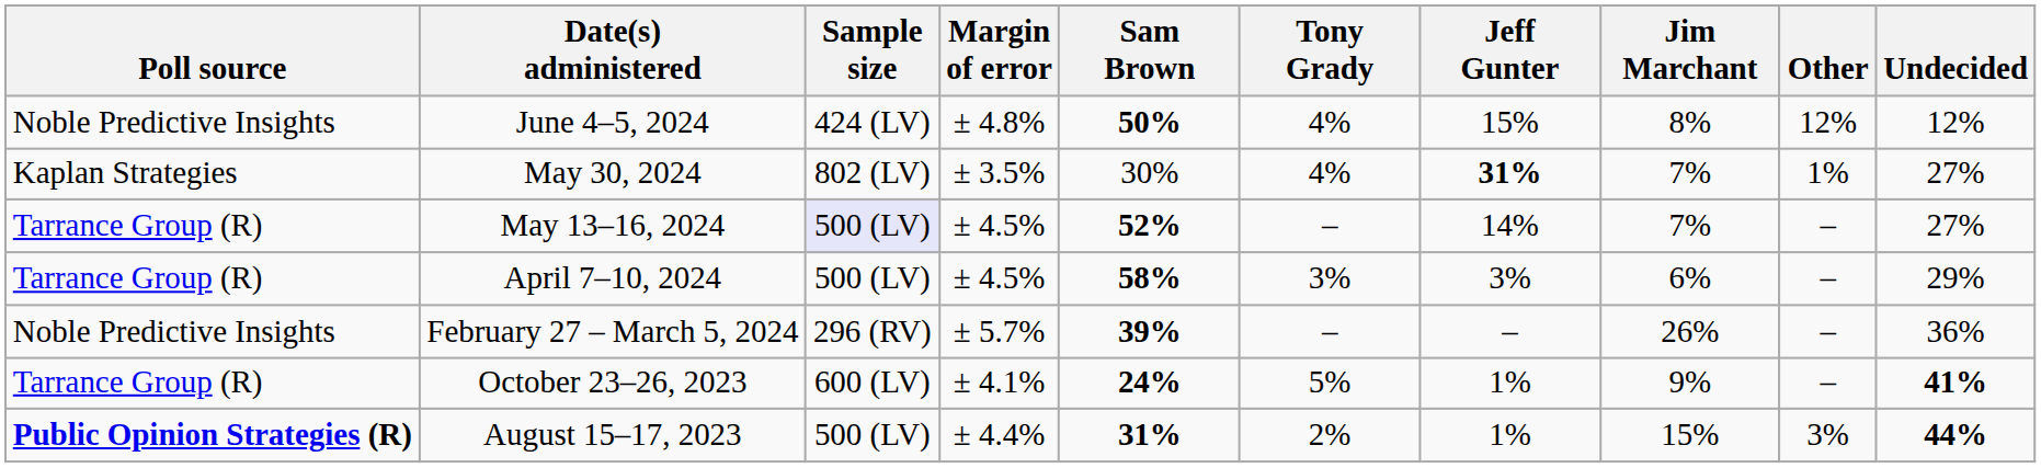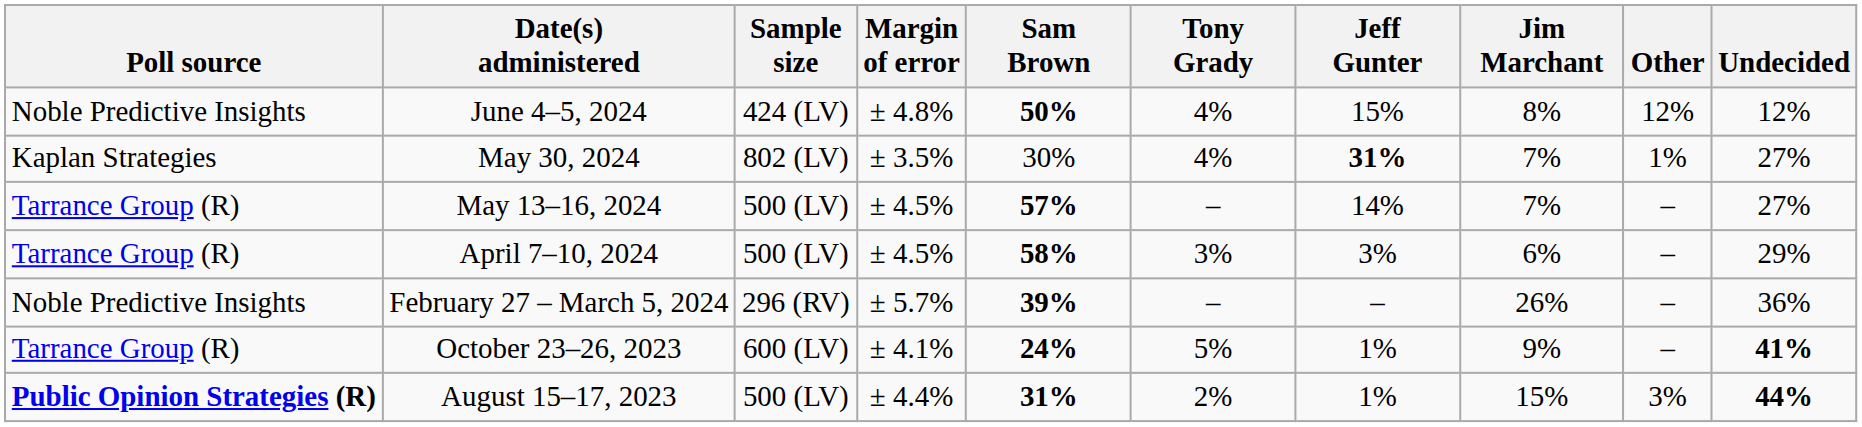May 13–16, 2024 | Sample size: lavender background -> no background
May 13–16, 2024 | Sam Brown: 52% -> 57%
